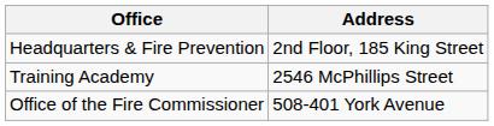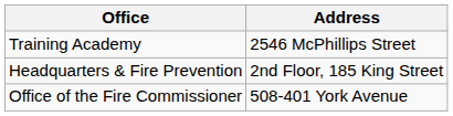rows swapped: Headquarters & Fire Prevention <-> Training Academy
